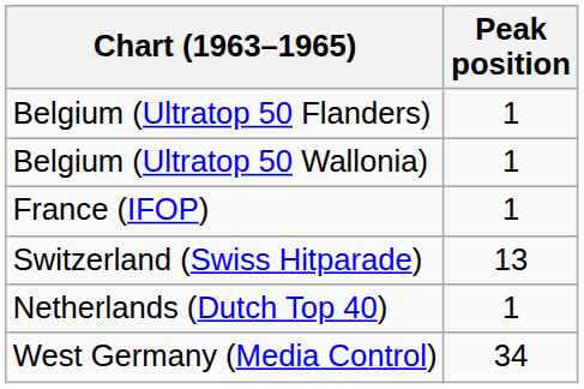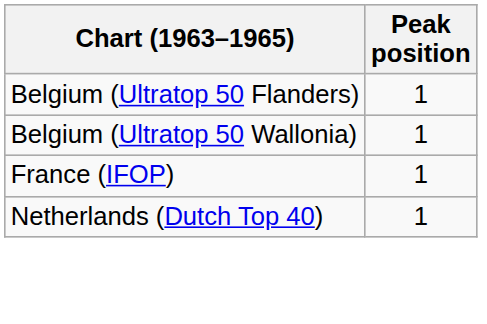- row: Switzerland (Swiss Hitparade) | 13
- row: West Germany (Media Control) | 34
